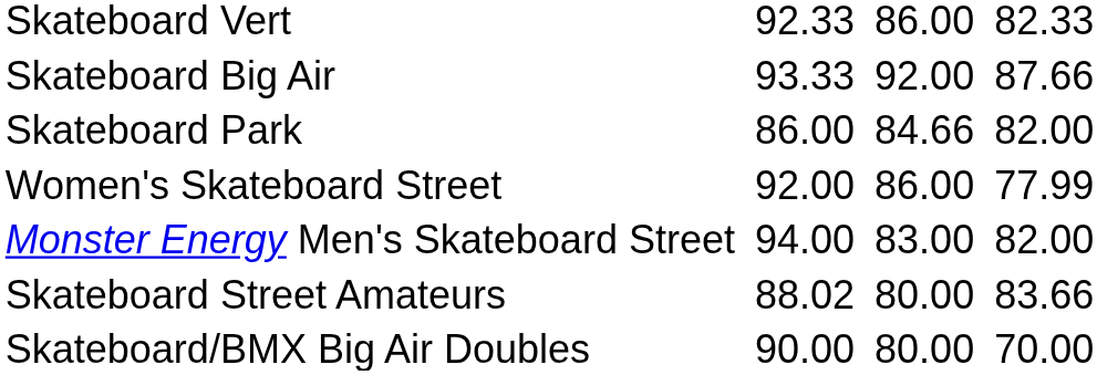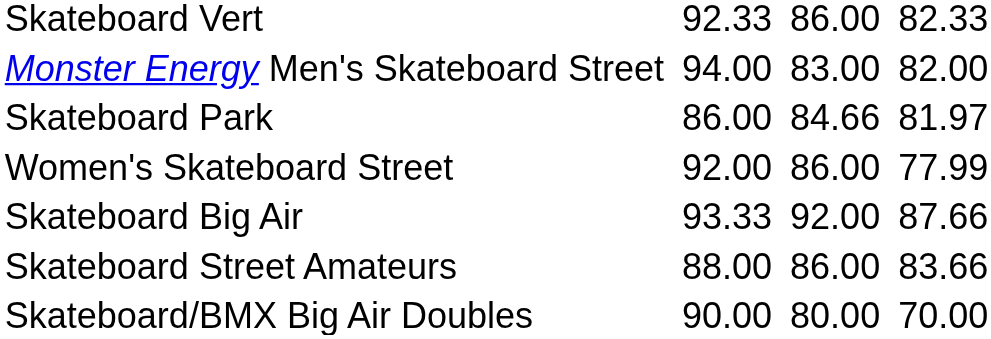rows swapped: Skateboard Big Air <-> Monster Energy Men's Skateboard Street
Skateboard Park | column 7: 82.00 -> 81.97
Skateboard Street Amateurs | column 3: 88.02 -> 88.00
Skateboard Street Amateurs | column 5: 80.00 -> 86.00
